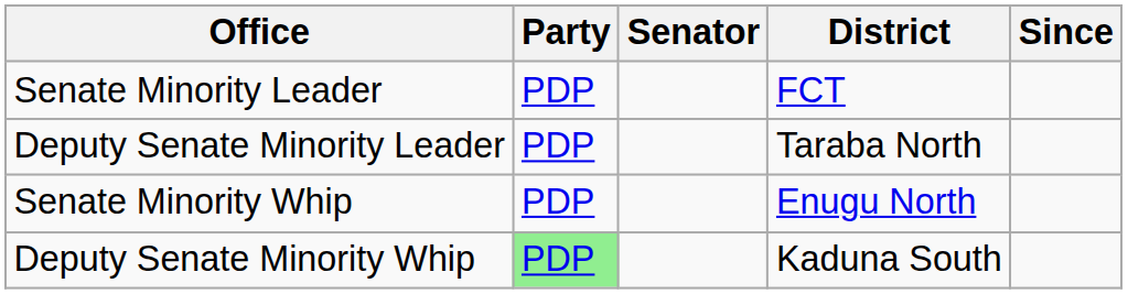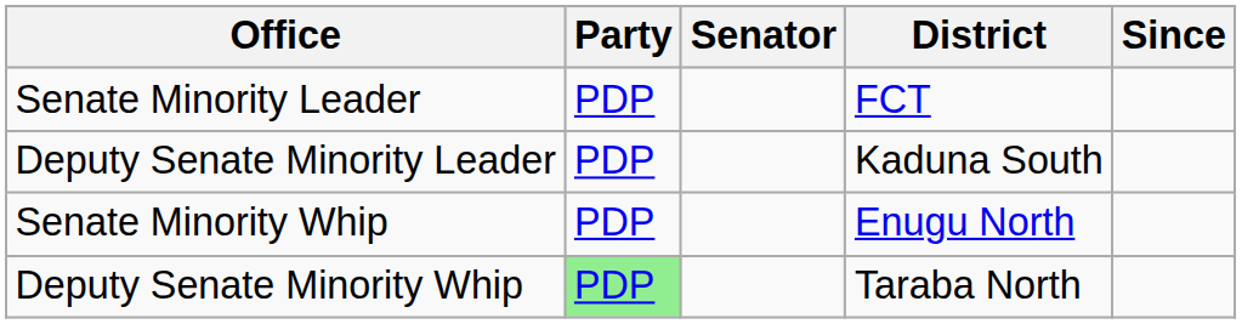Deputy Senate Minority Leader | District: Taraba North -> Kaduna South
Deputy Senate Minority Whip | District: Kaduna South -> Taraba North
